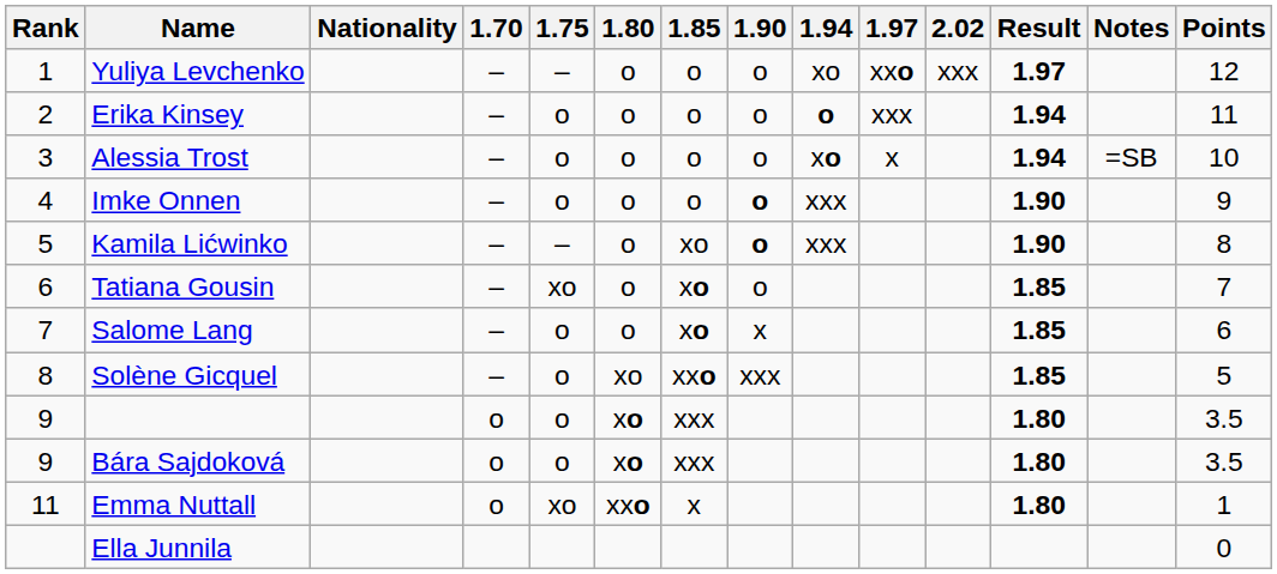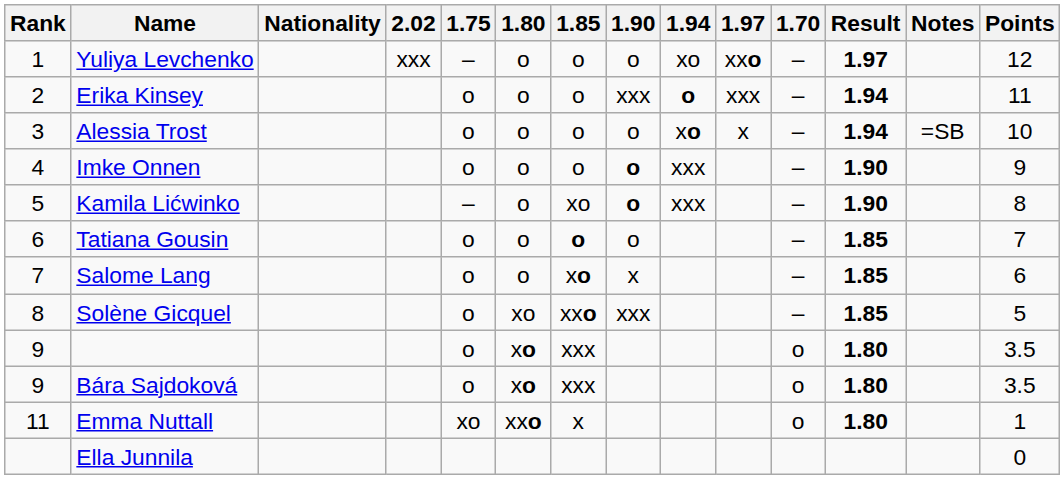columns swapped: 1.70 <-> 2.02
Erika Kinsey | 1.90: o -> xxx
Tatiana Gousin | 1.75: xo -> o
Tatiana Gousin | 1.85: xo -> o
